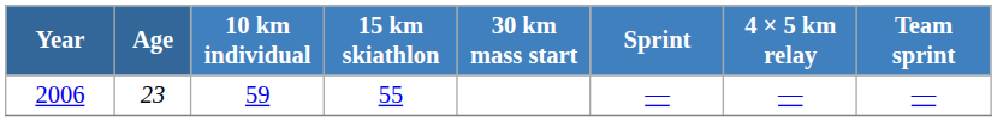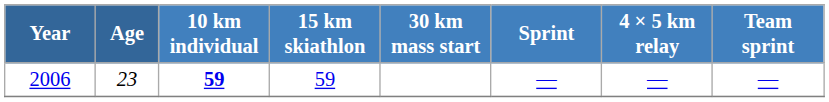2006 | 10 km individual: normal -> bold
2006 | 15 km skiathlon: 55 -> 59
